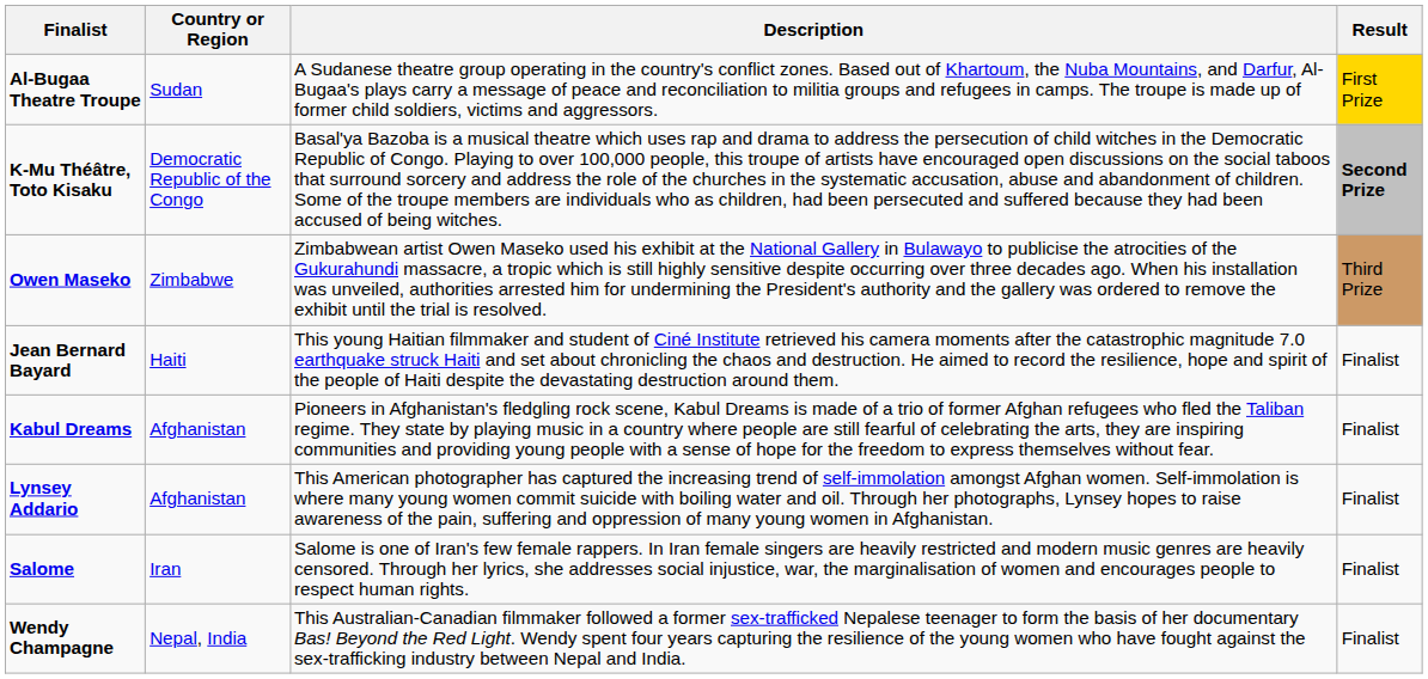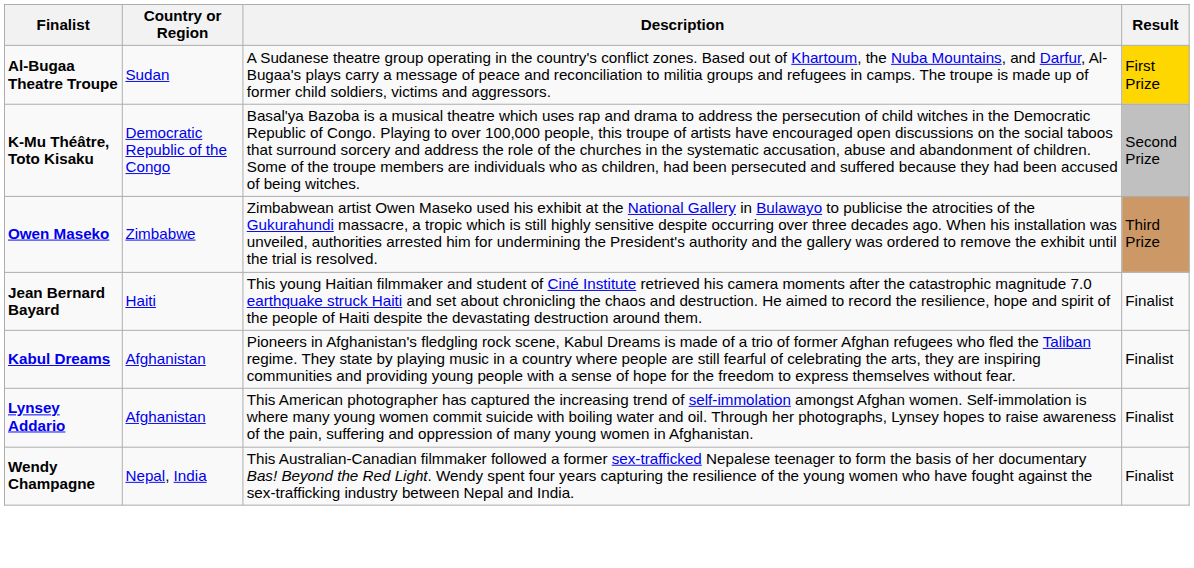K-Mu Théâtre, Toto Kisaku | Result: bold -> normal
- row: Salome | Iran | Salome is one of Iran's few female rappers. In Iran female singers are heavily restricted and modern music genres are heavily censored. Through her lyrics, she addresses social injustice, war, the marginalisation of women and encourages people to respect human rights. | Finalist
